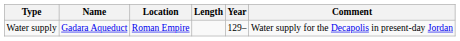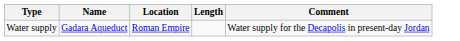- column: Year | 129–
